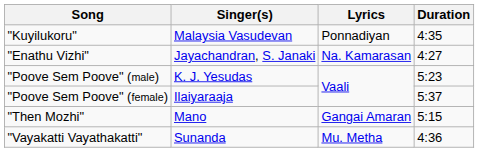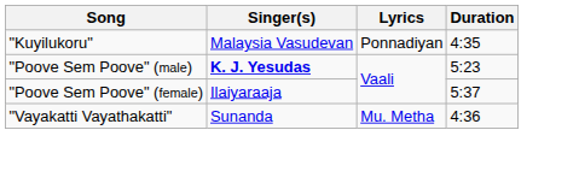- row: "Enathu Vizhi" | Jayachandran, S. Janaki | Na. Kamarasan | 4:27
"Poove Sem Poove" (male) | Singer(s): normal -> bold
- row: "Then Mozhi" | Mano | Gangai Amaran | 5:15
